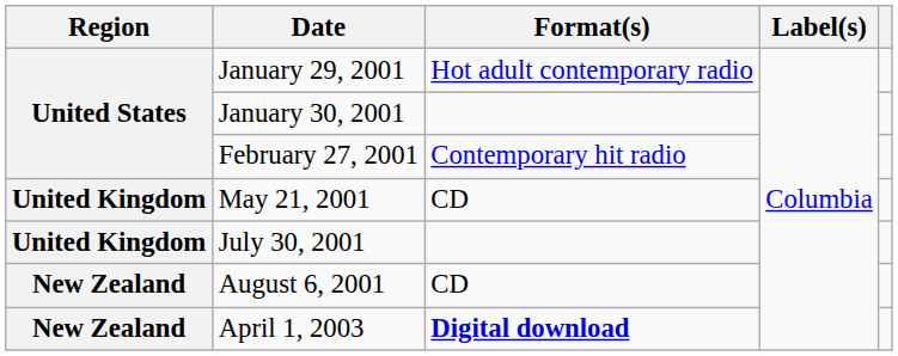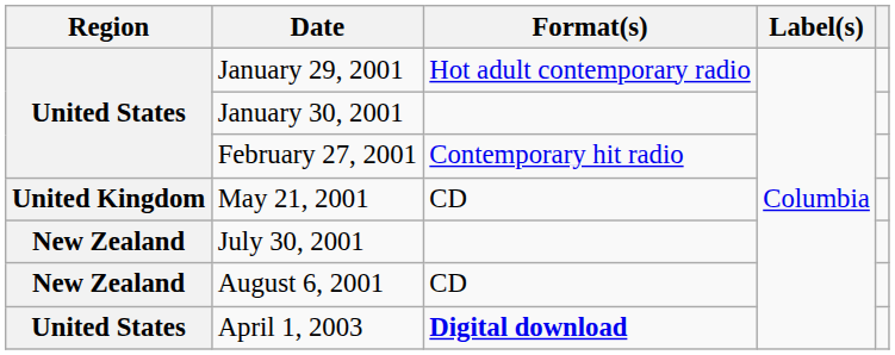July 30, 2001 | Region: United Kingdom -> New Zealand
April 1, 2003 | Region: New Zealand -> United States
